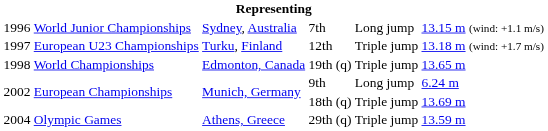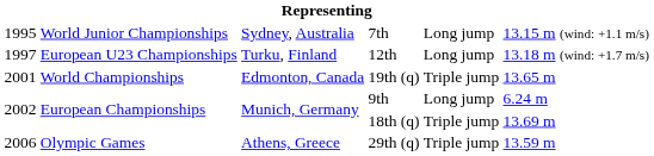7th | column 1: 1996 -> 1995
12th | column 5: Triple jump -> Long jump
19th (q) | column 1: 1998 -> 2001
29th (q) | column 1: 2004 -> 2006
